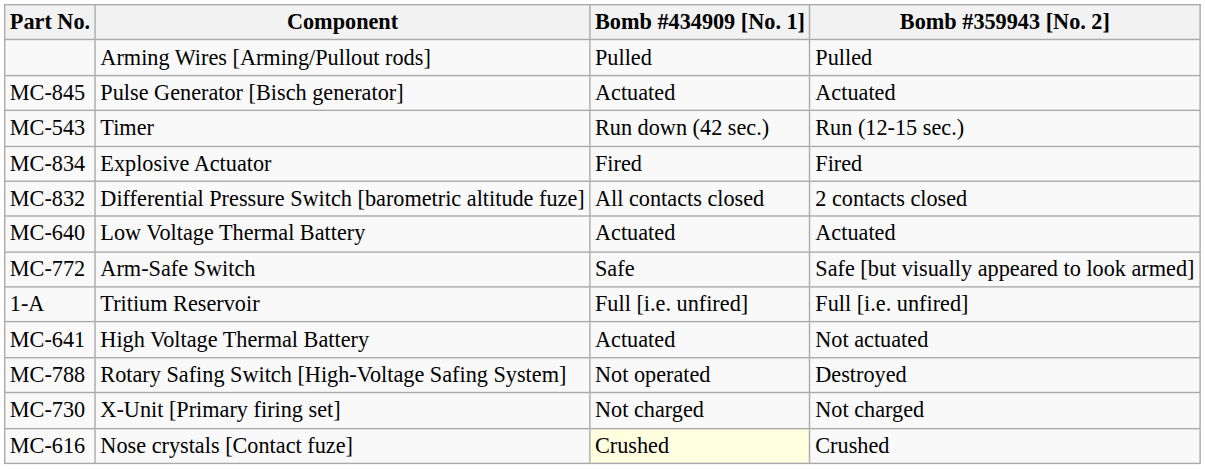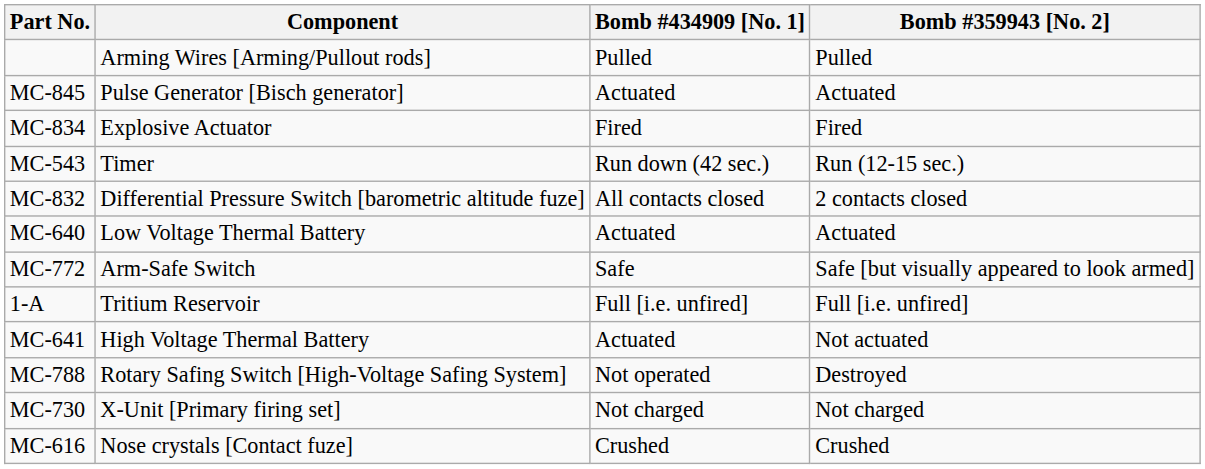rows swapped: MC-834 <-> MC-543
MC-616 | Bomb #434909 [No. 1]: lightyellow background -> no background
